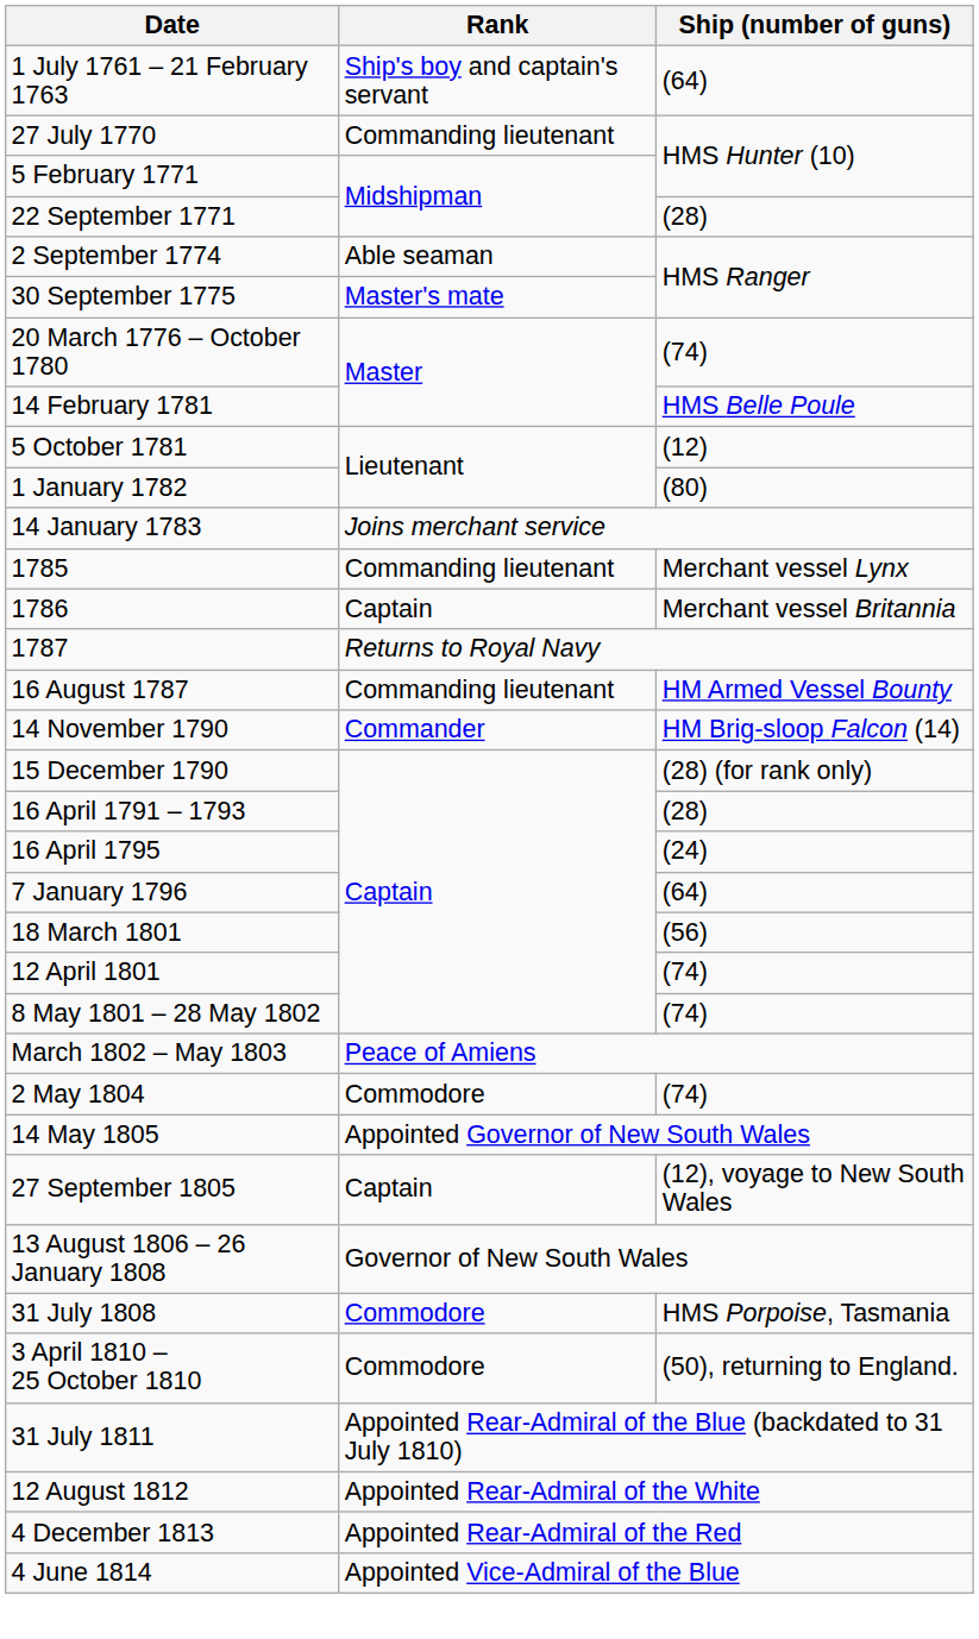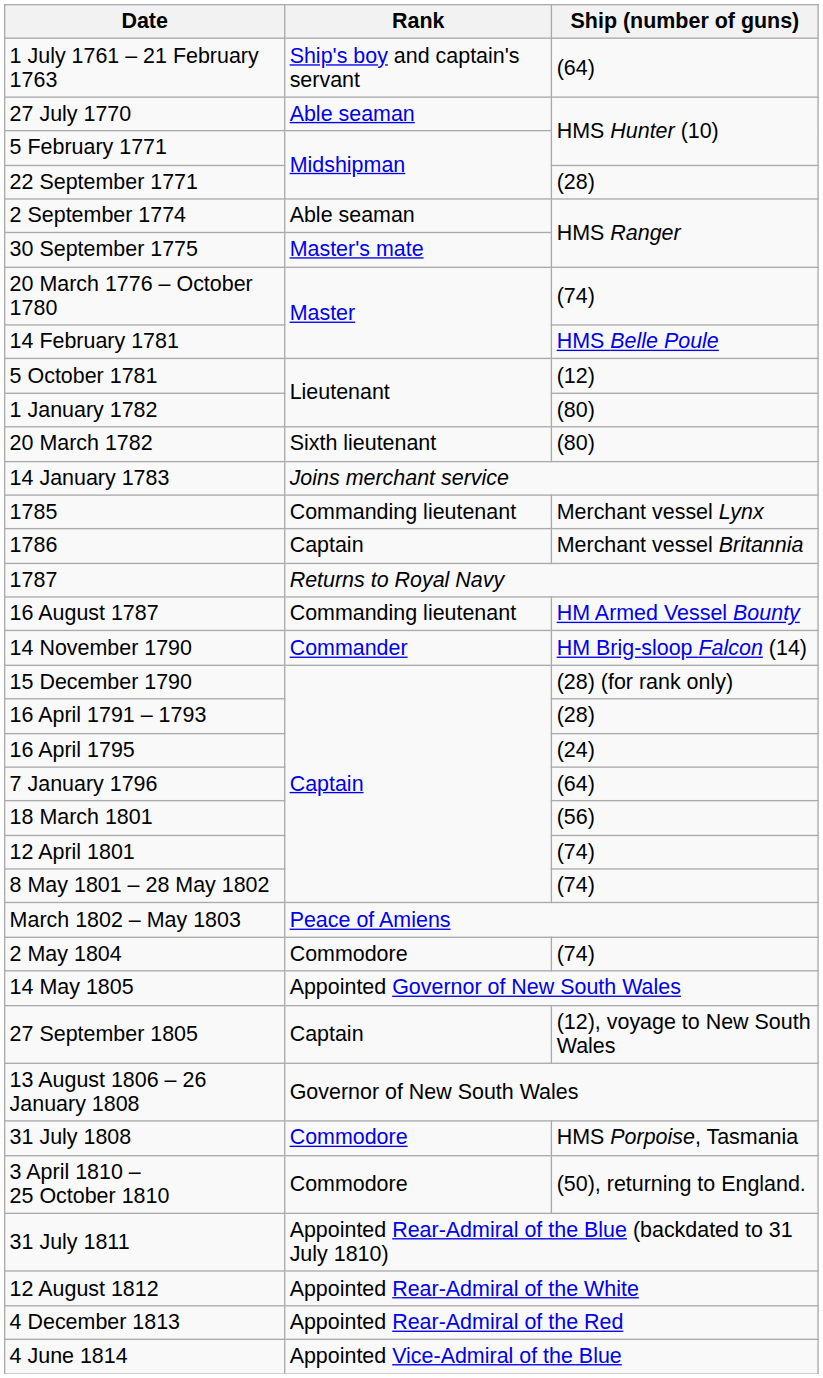27 July 1770 | Rank: Commanding lieutenant -> Able seaman
+ row: 20 March 1782 | Sixth lieutenant | (80)
